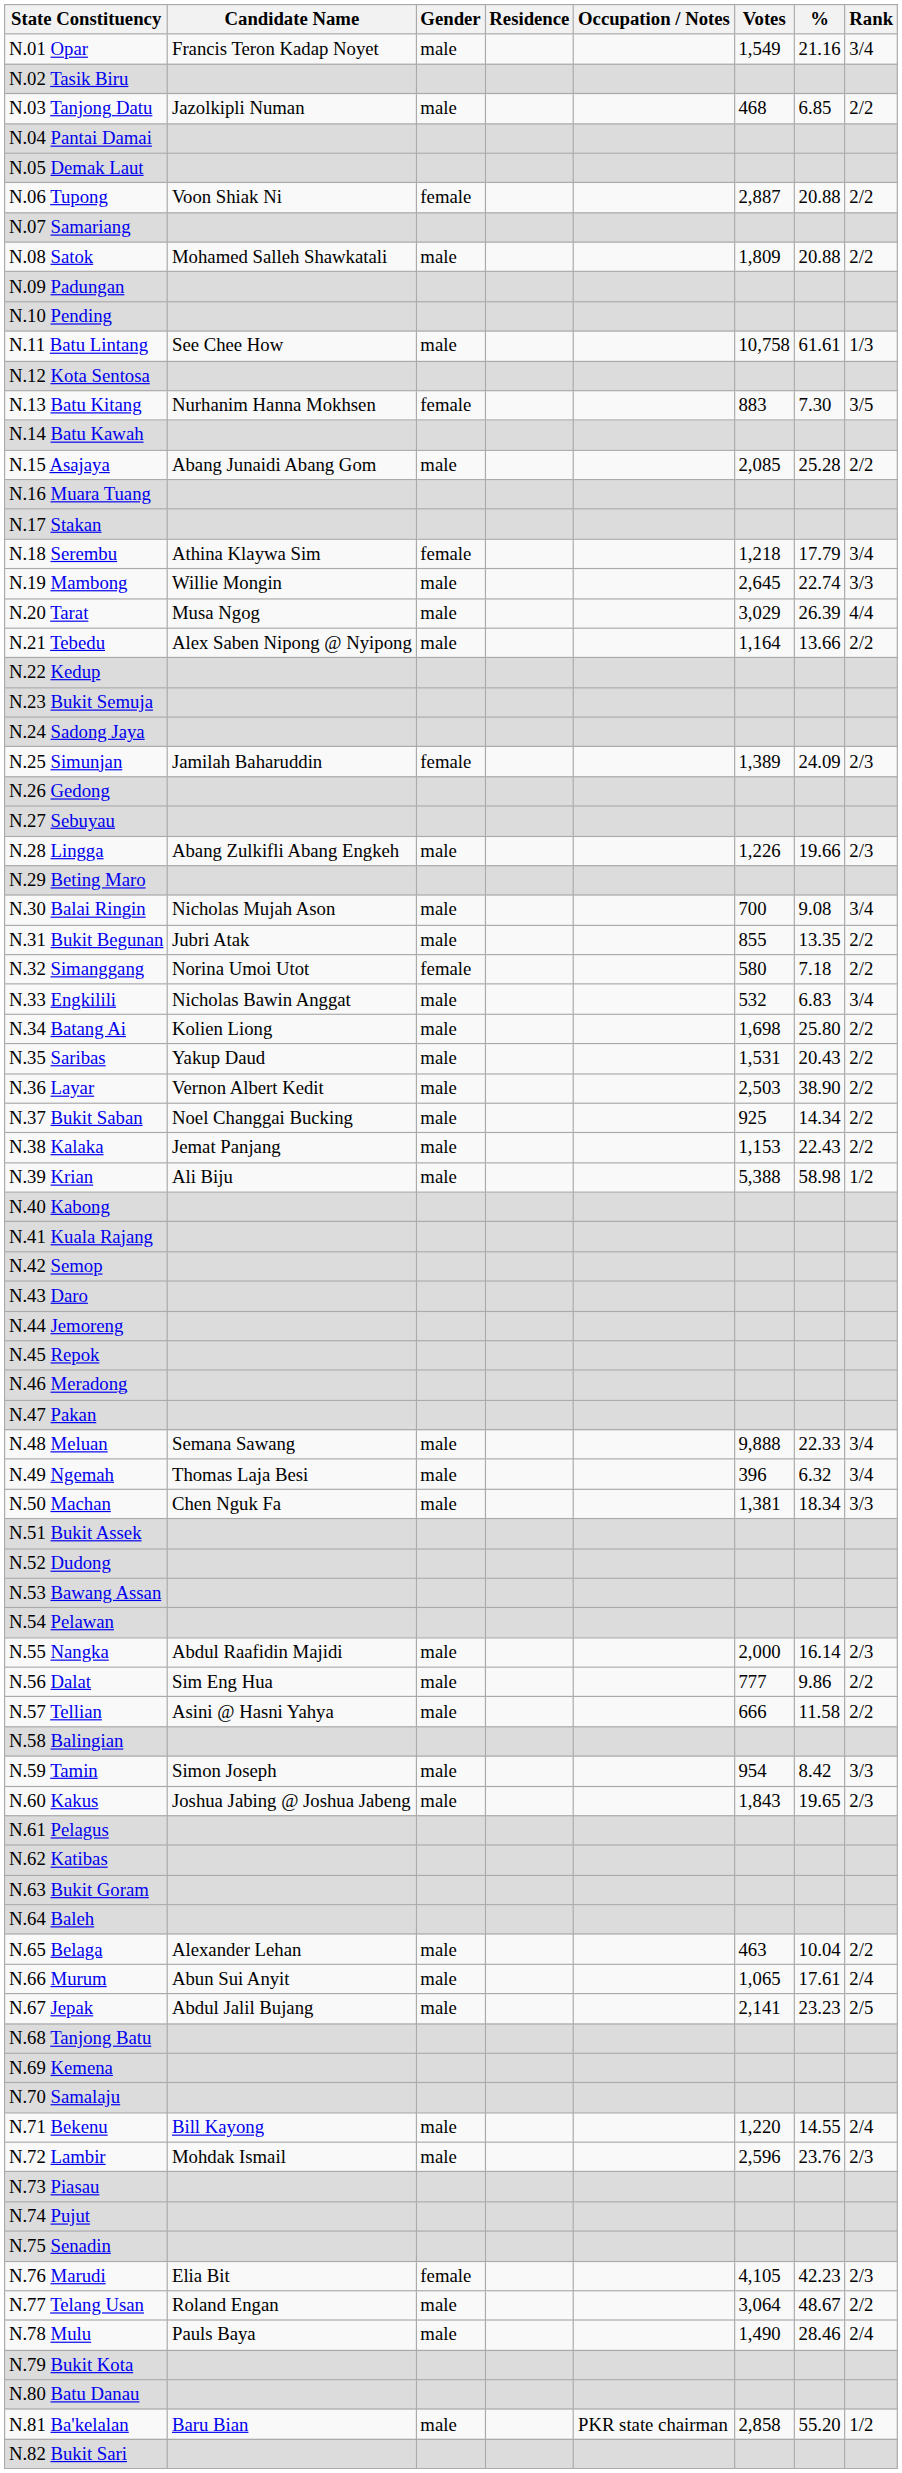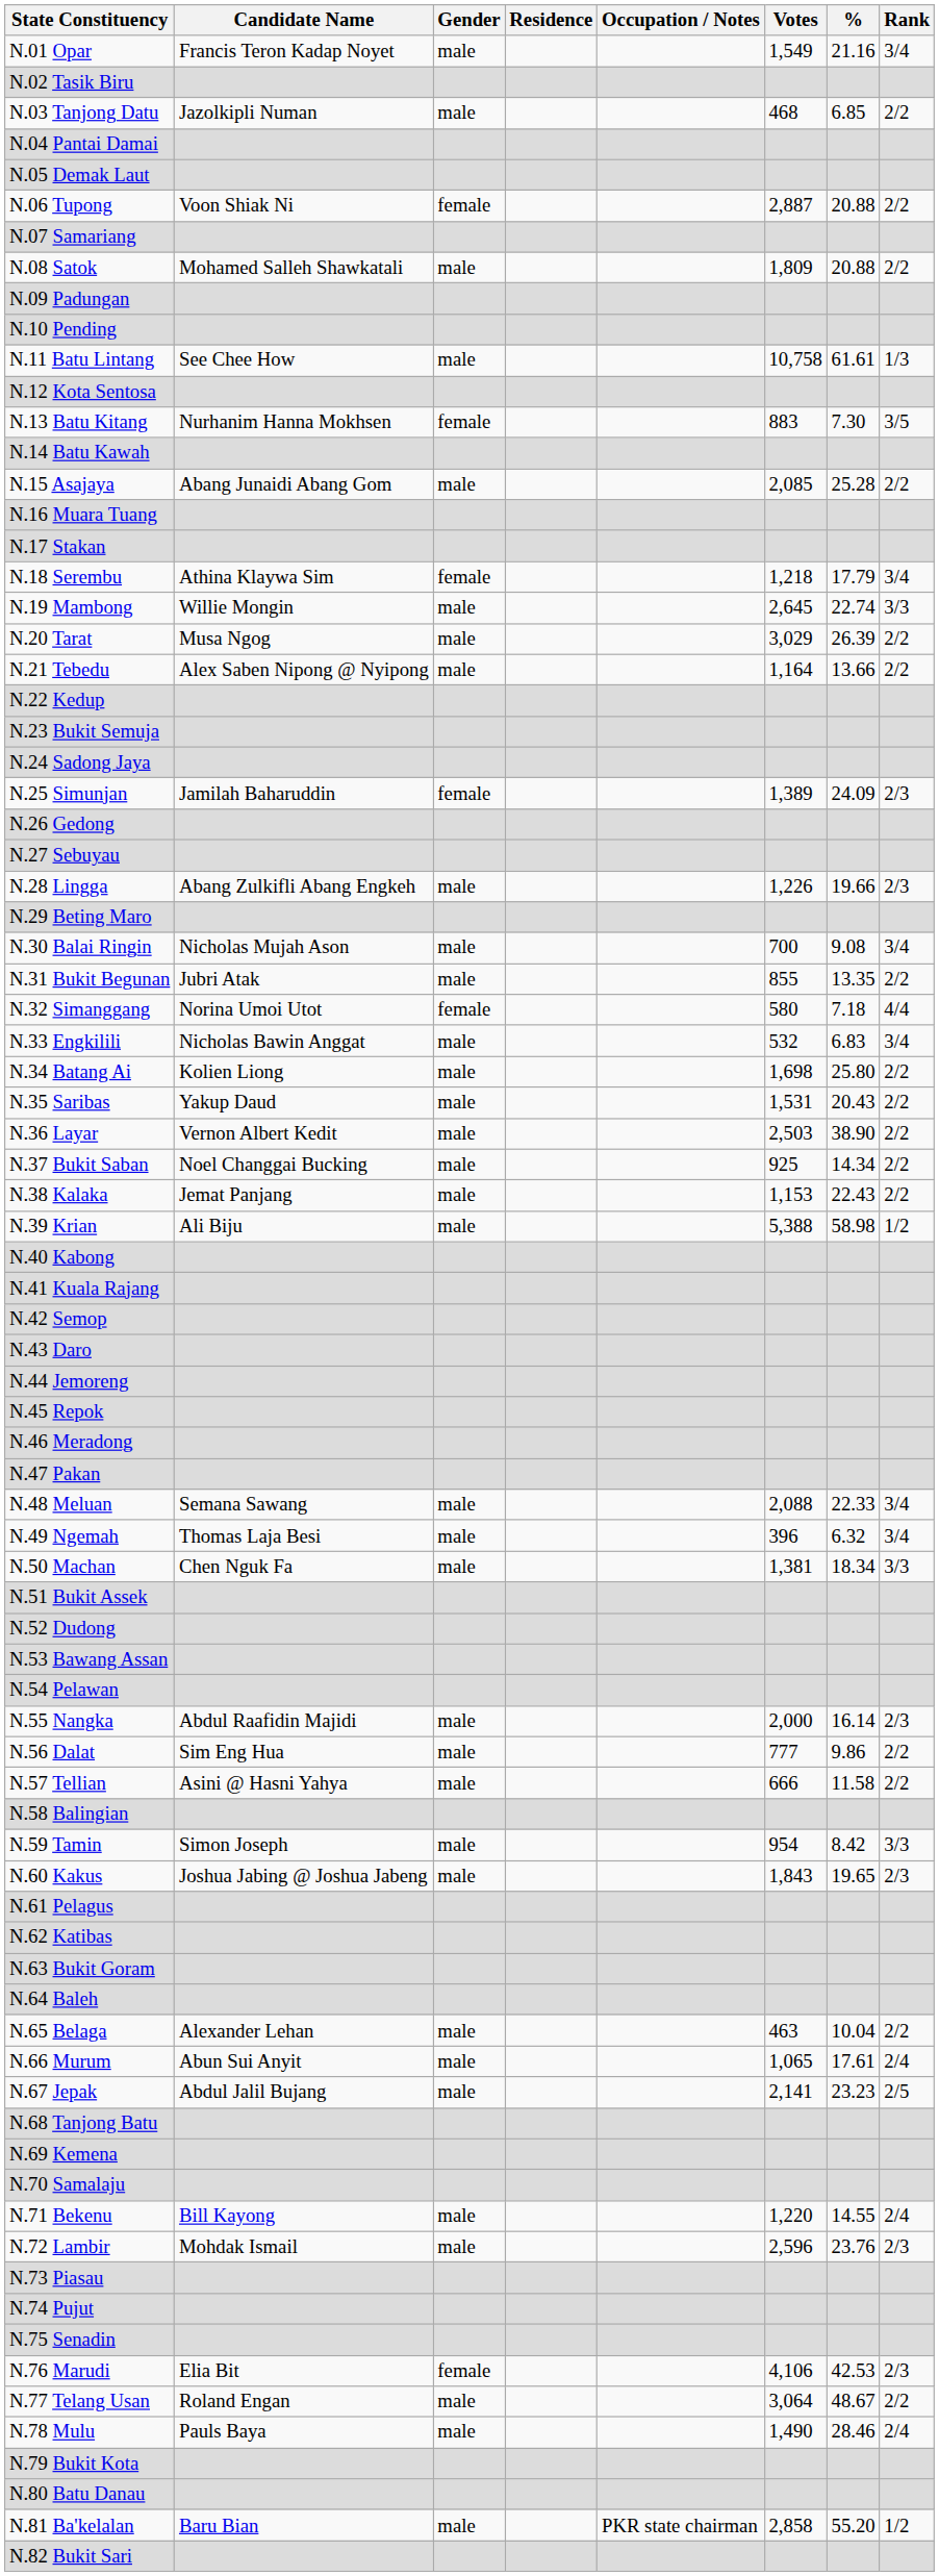N.20 Tarat | Rank: 4/4 -> 2/2
N.32 Simanggang | Rank: 2/2 -> 4/4
N.48 Meluan | Votes: 9,888 -> 2,088
N.76 Marudi | Votes: 4,105 -> 4,106
N.76 Marudi | %: 42.23 -> 42.53
